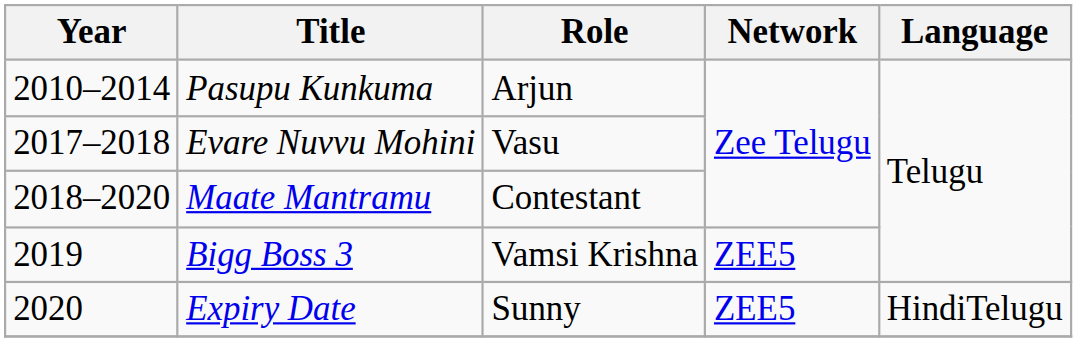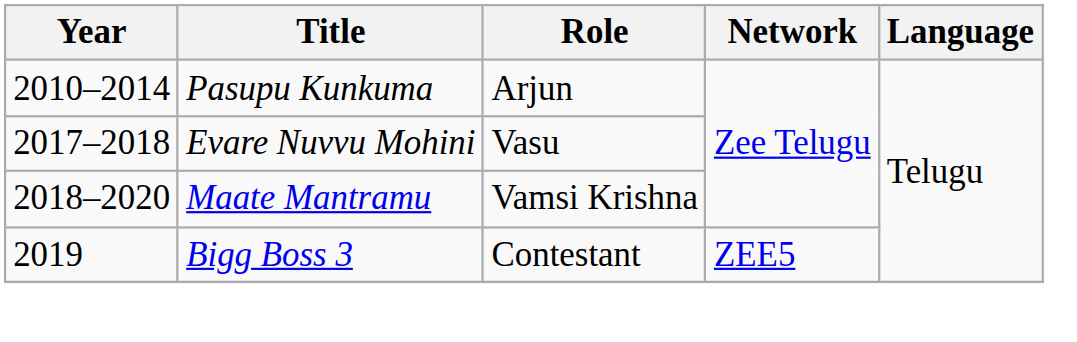Maate Mantramu | Role: Contestant -> Vamsi Krishna
Bigg Boss 3 | Role: Vamsi Krishna -> Contestant
- row: 2020 | Expiry Date | Sunny | ZEE5 | HindiTelugu
